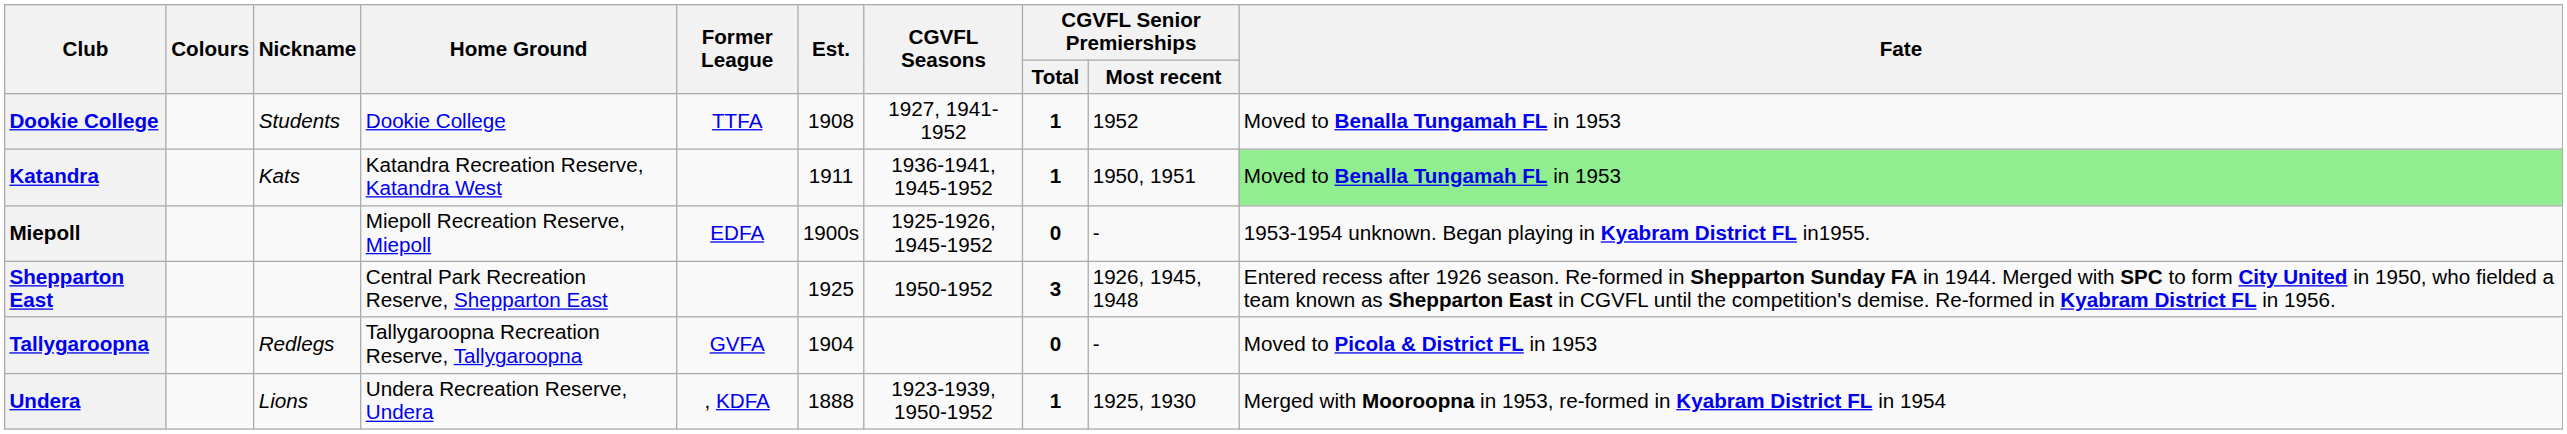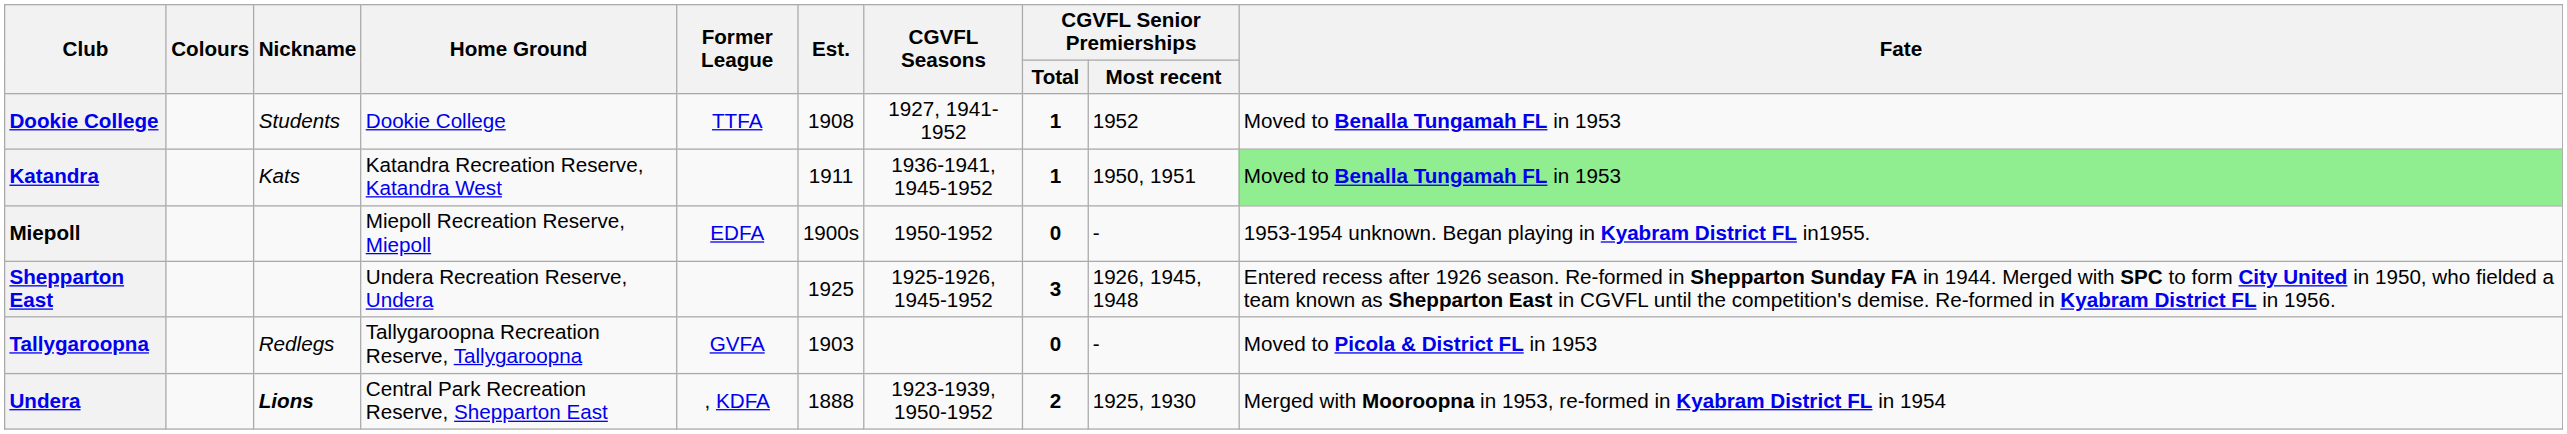Miepoll | CGVFL Seasons: 1925-1926, 1945-1952 -> 1950-1952
Shepparton East | Home Ground: Central Park Recreation Reserve, Shepparton East -> Undera Recreation Reserve, Undera
Shepparton East | CGVFL Seasons: 1950-1952 -> 1925-1926, 1945-1952
Tallygaroopna | Est.: 1904 -> 1903
Undera | Nickname: normal -> bold
Undera | Home Ground: Undera Recreation Reserve, Undera -> Central Park Recreation Reserve, Shepparton East
Undera | CGVFL Senior Premierships / Total: 1 -> 2
